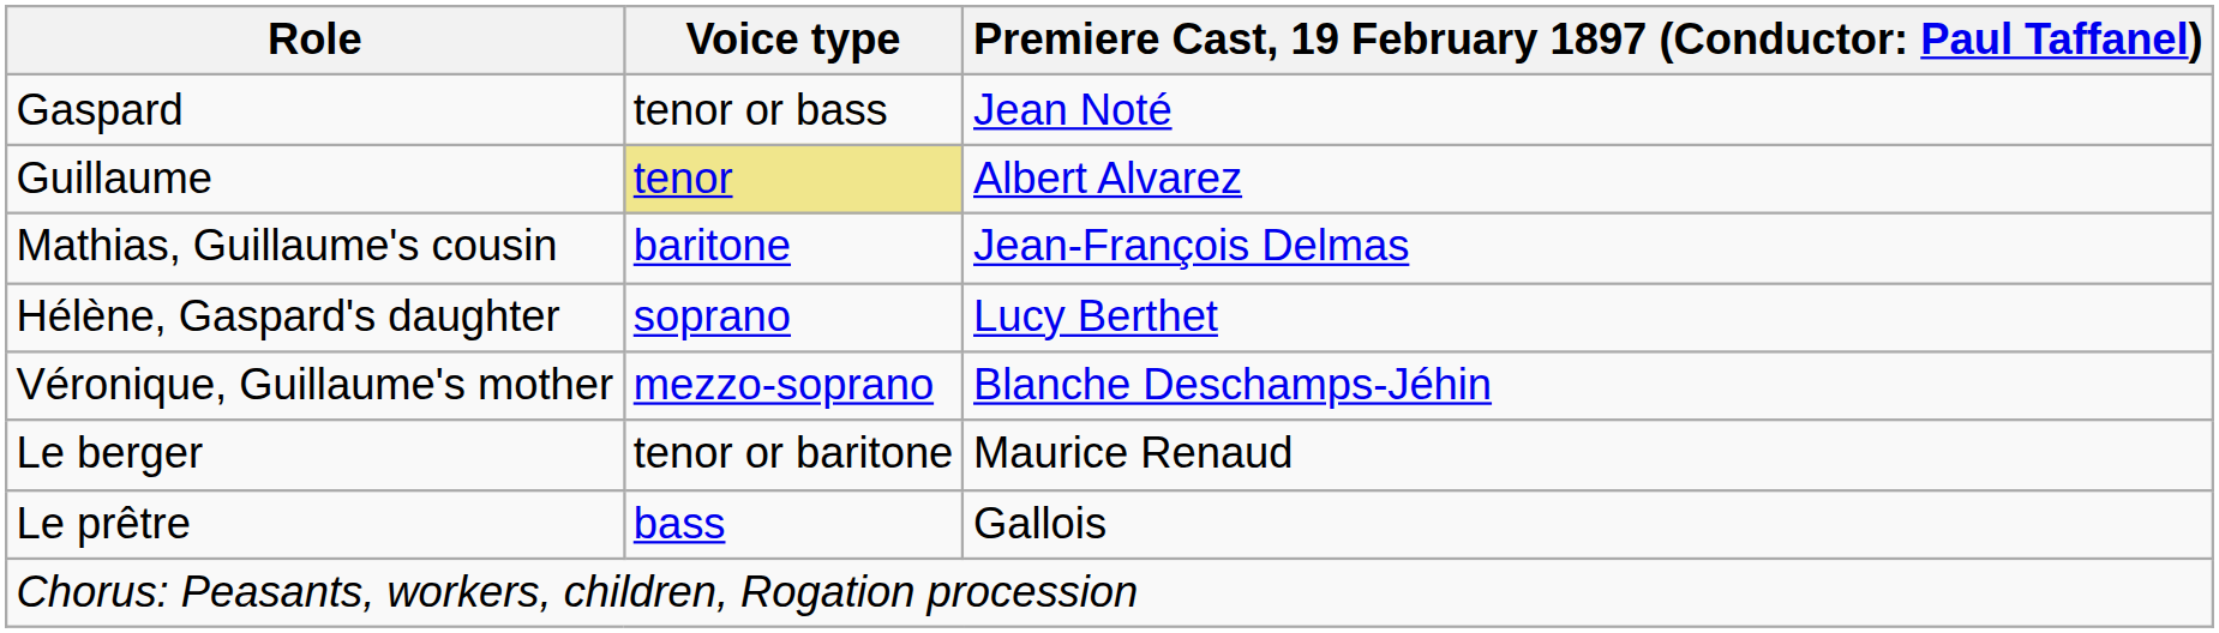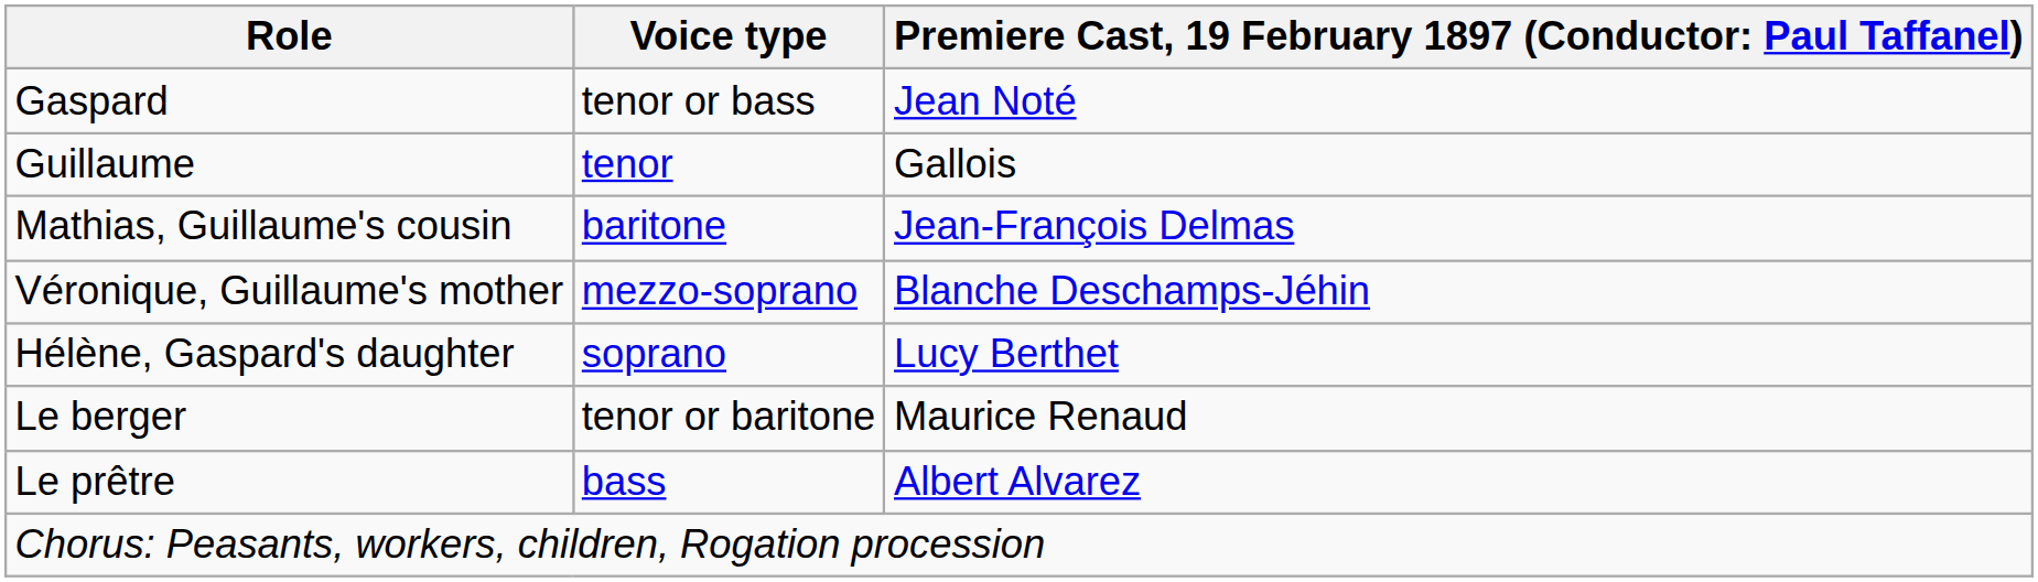Guillaume | Voice type: khaki background -> no background
Guillaume | column 3: Albert Alvarez -> Gallois
rows swapped: Véronique, Guillaume's mother <-> Hélène, Gaspard's daughter
Le prêtre | column 3: Gallois -> Albert Alvarez
